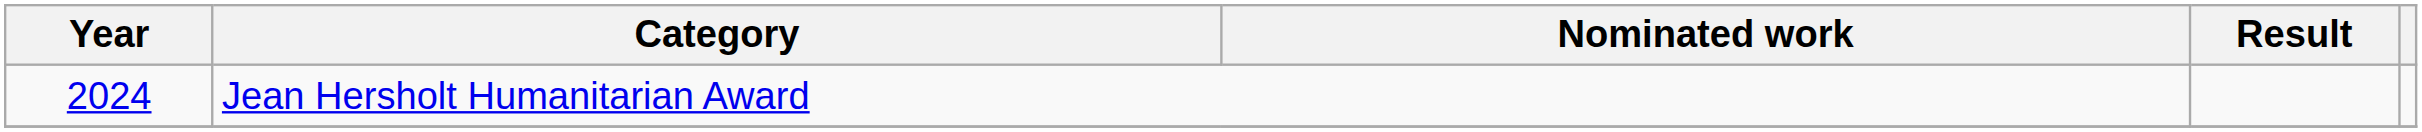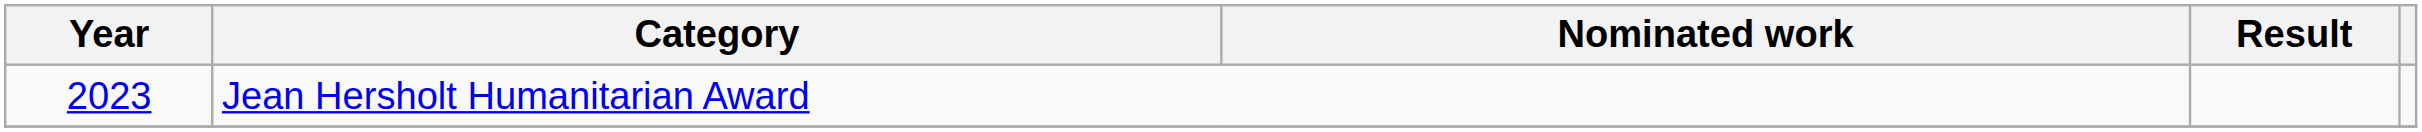Jean Hersholt Humanitarian Award | Year: 2024 -> 2023
